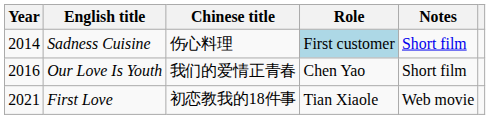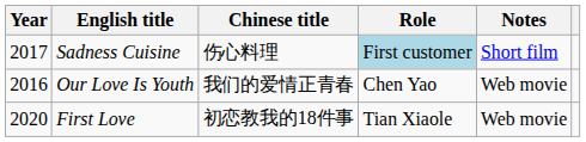Sadness Cuisine | Year: 2014 -> 2017
Our Love Is Youth | Notes: Short film -> Web movie
First Love | Year: 2021 -> 2020
